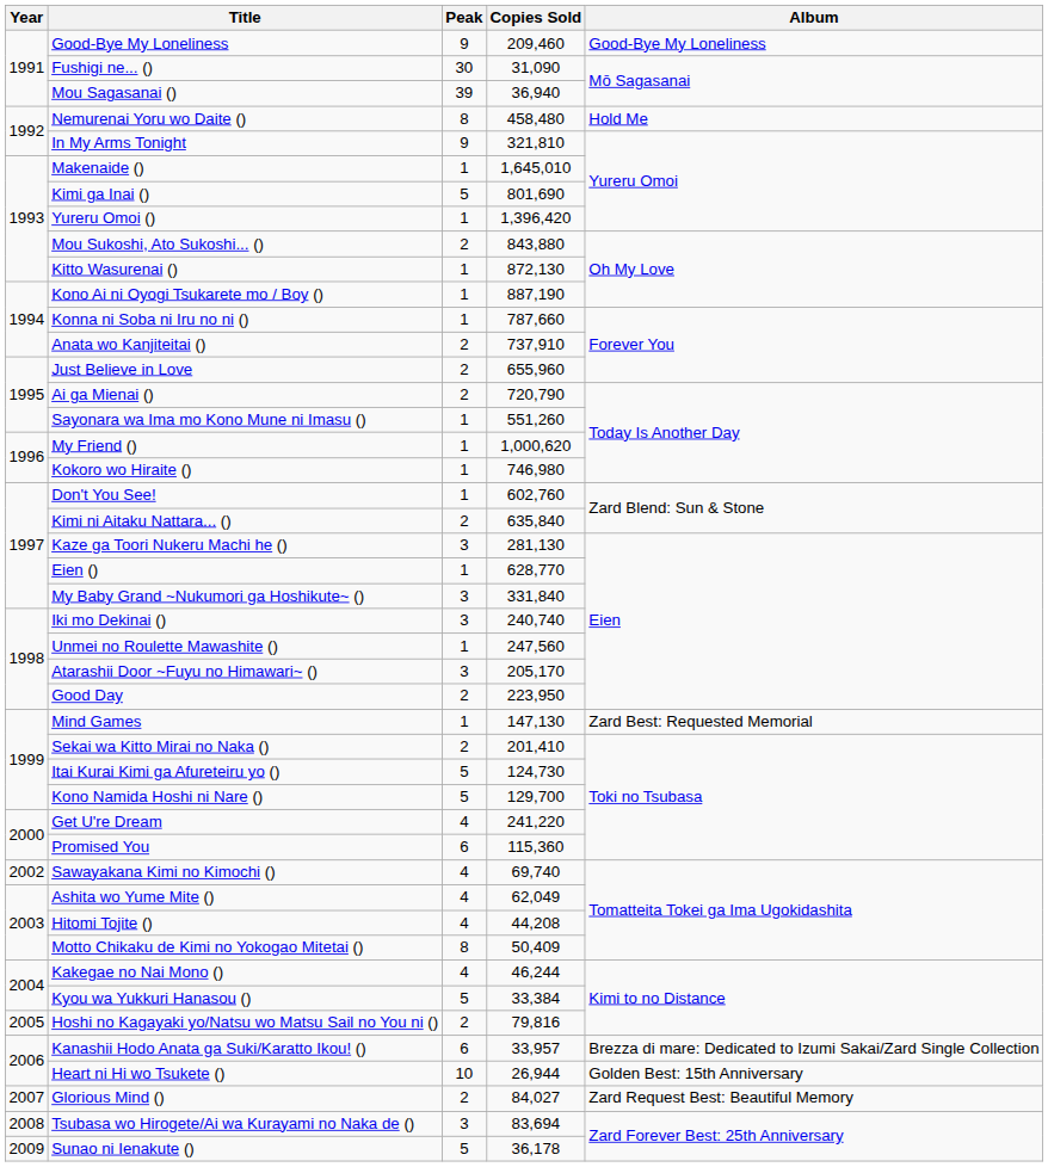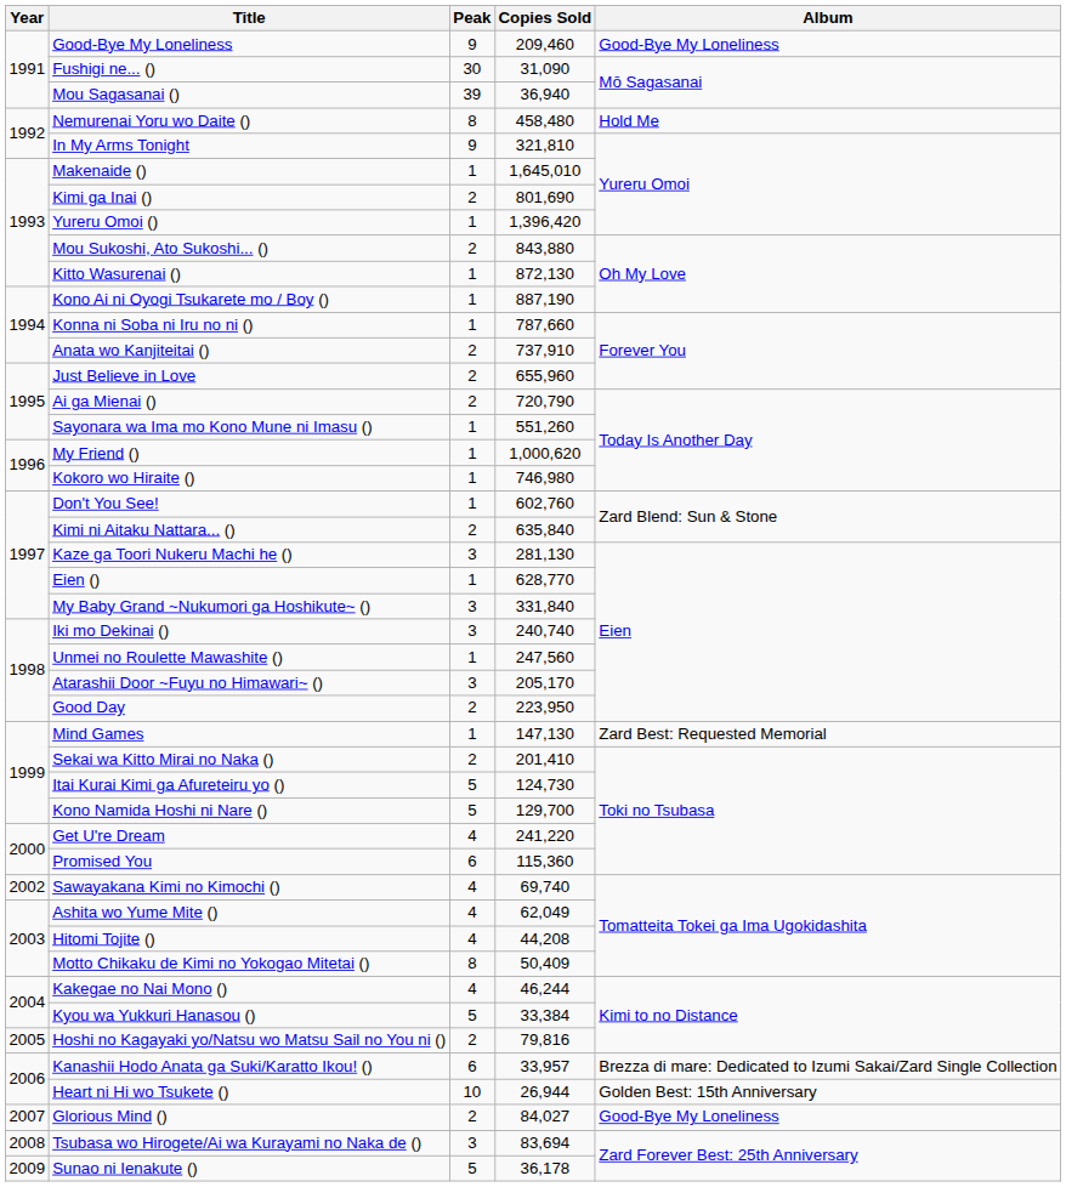Kimi ga Inai () | Peak: 5 -> 2
Glorious Mind () | Album: Zard Request Best: Beautiful Memory -> Good-Bye My Loneliness
